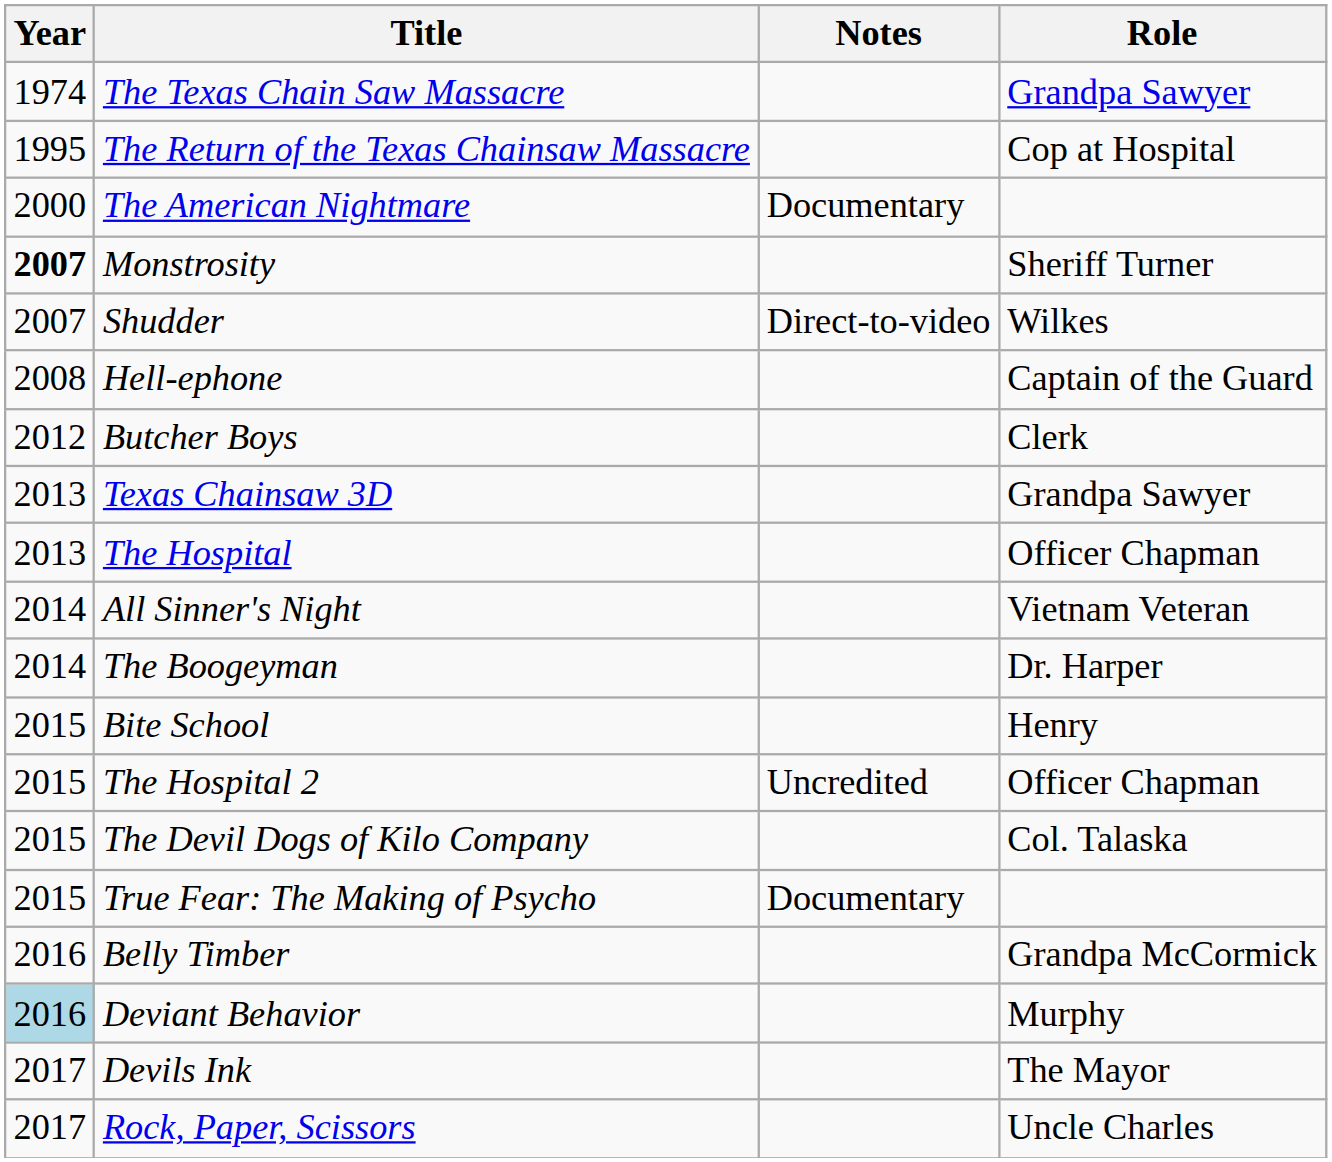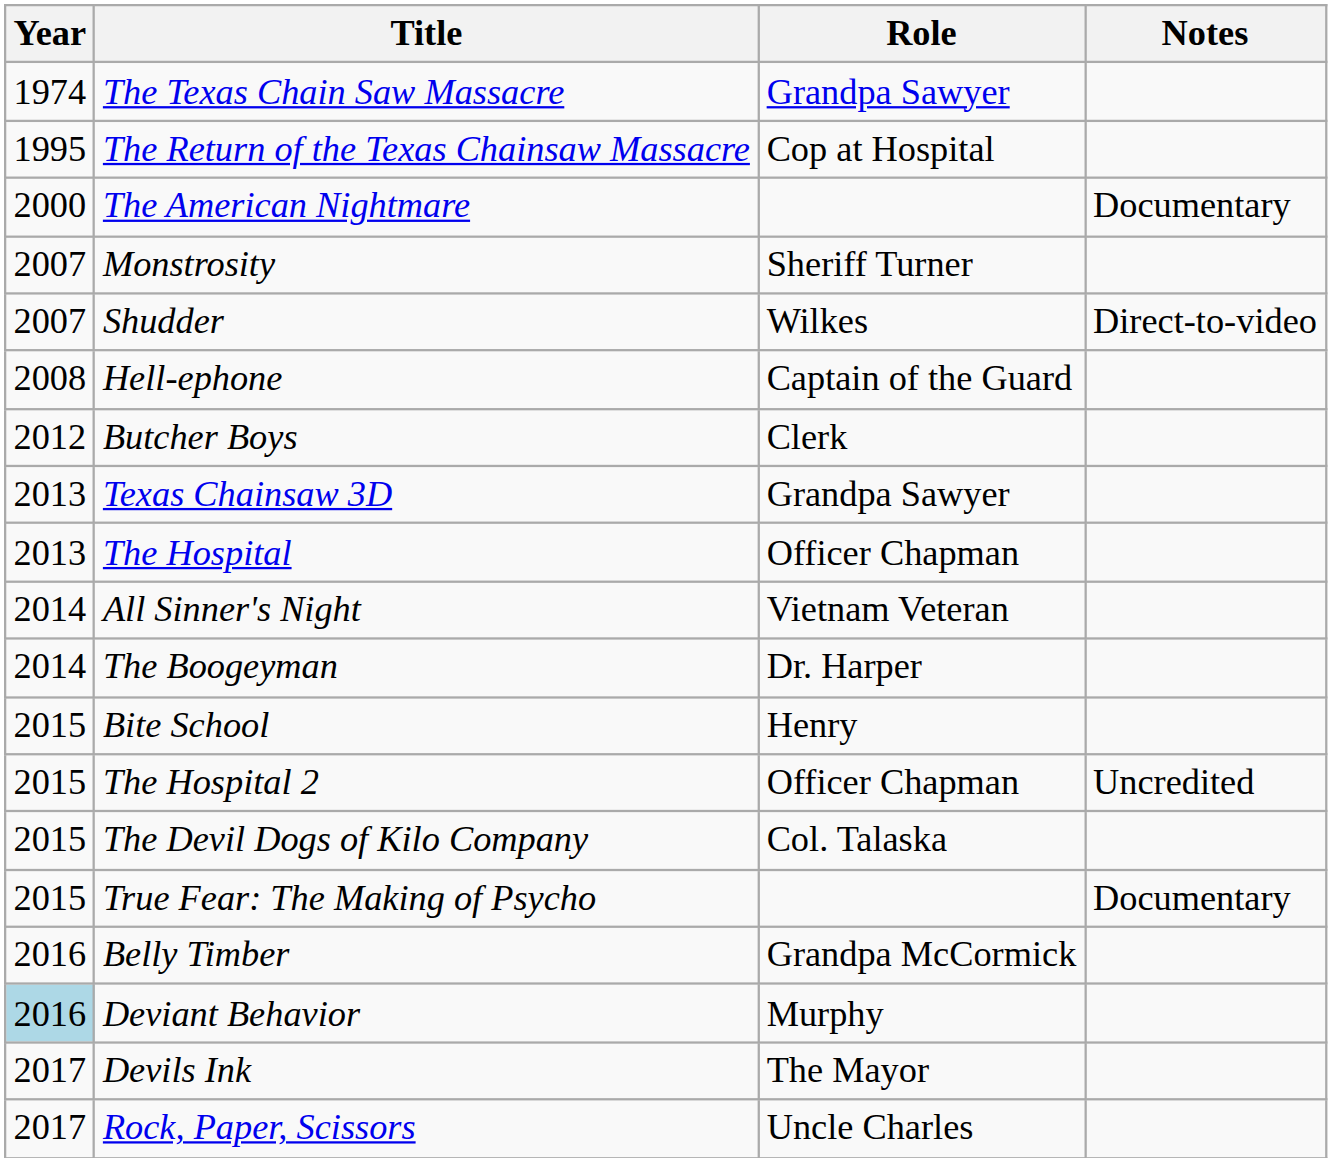columns swapped: Role <-> Notes
Monstrosity | Year: bold -> normal
